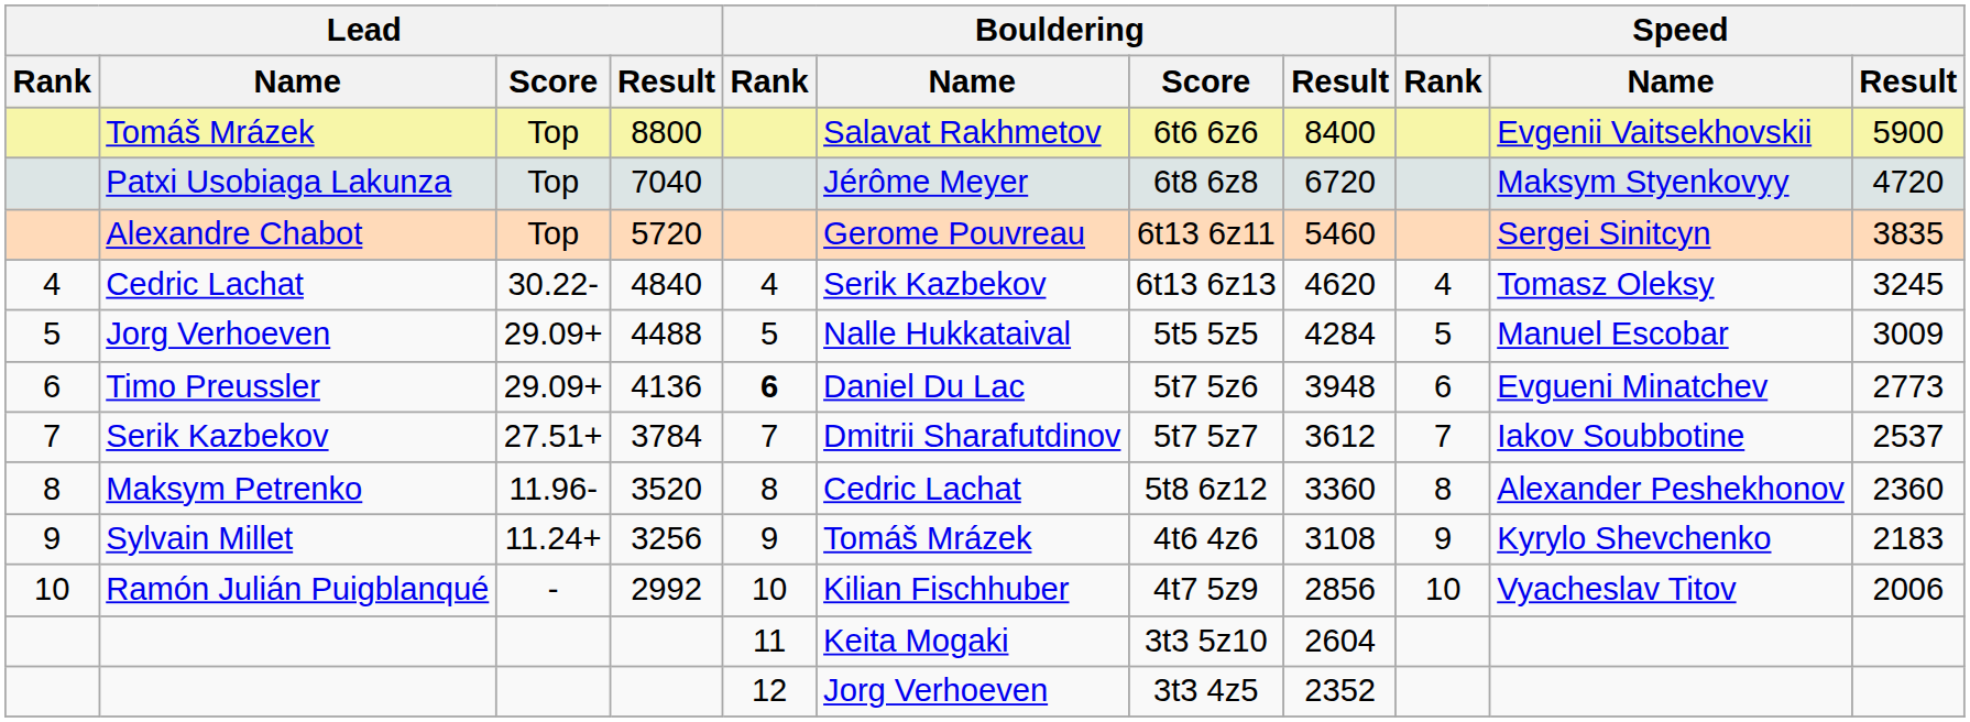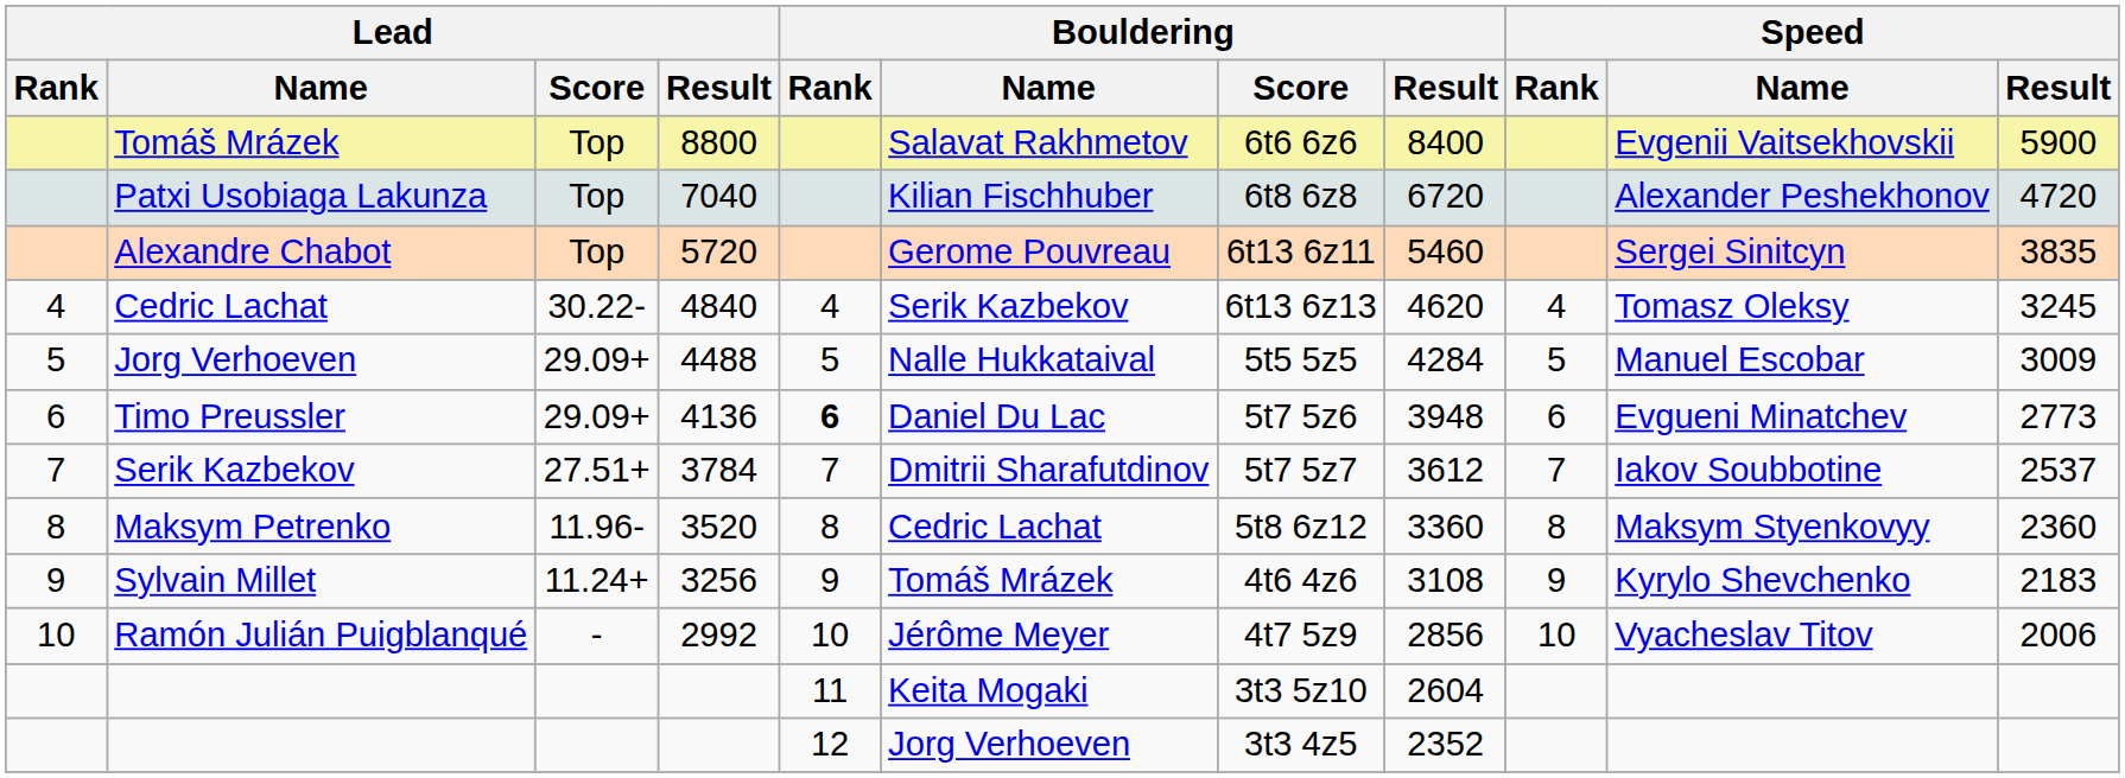Patxi Usobiaga Lakunza | Bouldering / Name: Jérôme Meyer -> Kilian Fischhuber
Patxi Usobiaga Lakunza | Speed / Name: Maksym Styenkovyy -> Alexander Peshekhonov
Maksym Petrenko | Speed / Name: Alexander Peshekhonov -> Maksym Styenkovyy
Ramón Julián Puigblanqué | Bouldering / Name: Kilian Fischhuber -> Jérôme Meyer
